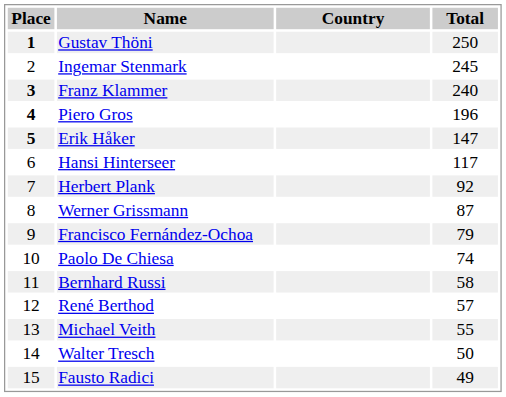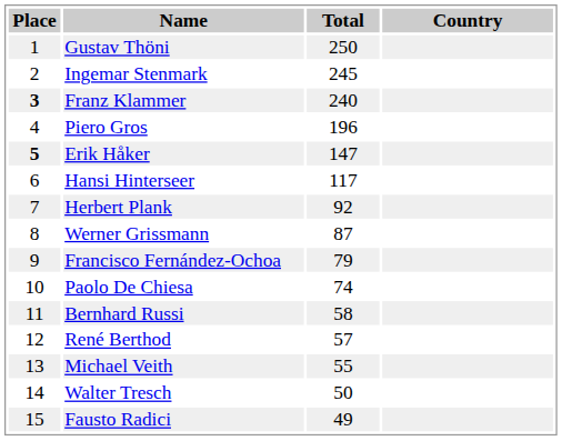columns swapped: Country <-> Total
Gustav Thöni | Place: bold -> normal
Piero Gros | Place: bold -> normal
